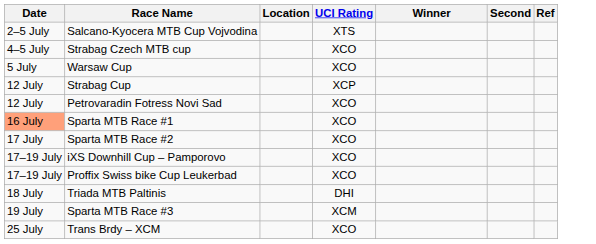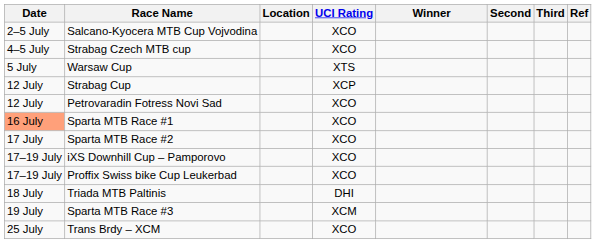+ column: Third
Salcano-Kyocera MTB Cup Vojvodina | UCI Rating: XTS -> XCO
Warsaw Cup | UCI Rating: XCO -> XTS
